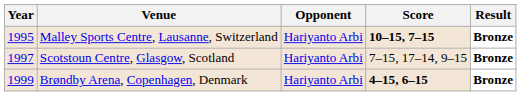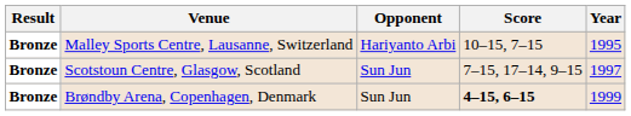columns swapped: Year <-> Result
Malley Sports Centre, Lausanne, Switzerland | Score: bold -> normal
Scotstoun Centre, Glasgow, Scotland | Opponent: Hariyanto Arbi -> Sun Jun
Brøndby Arena, Copenhagen, Denmark | Opponent: Hariyanto Arbi -> Sun Jun
